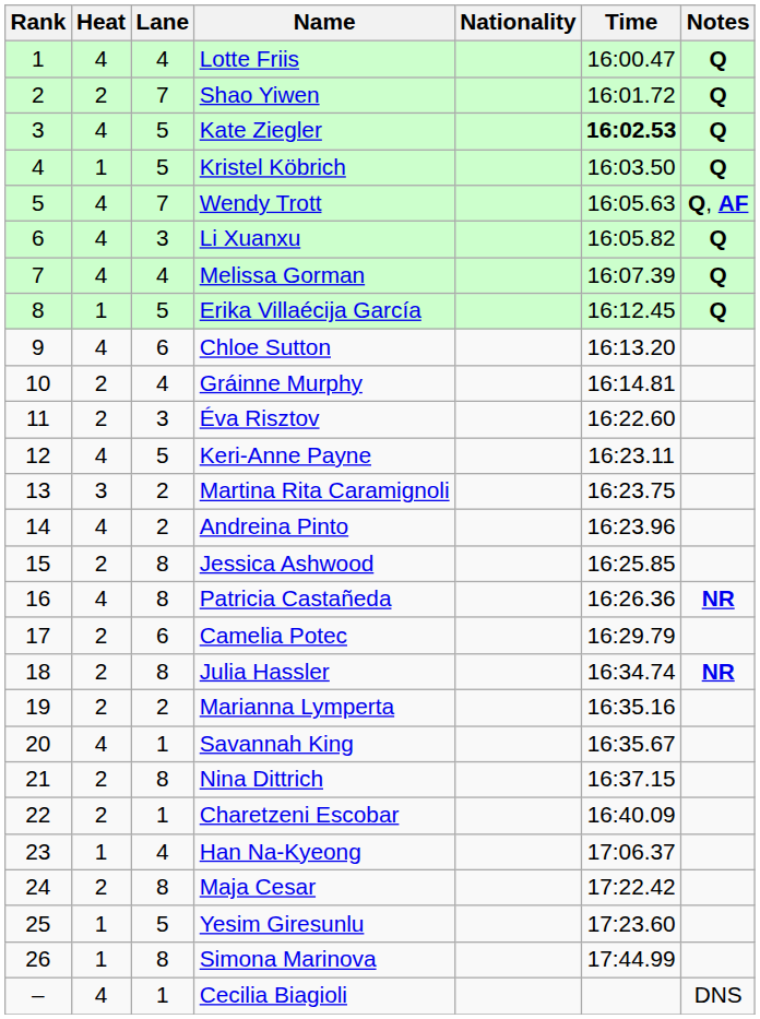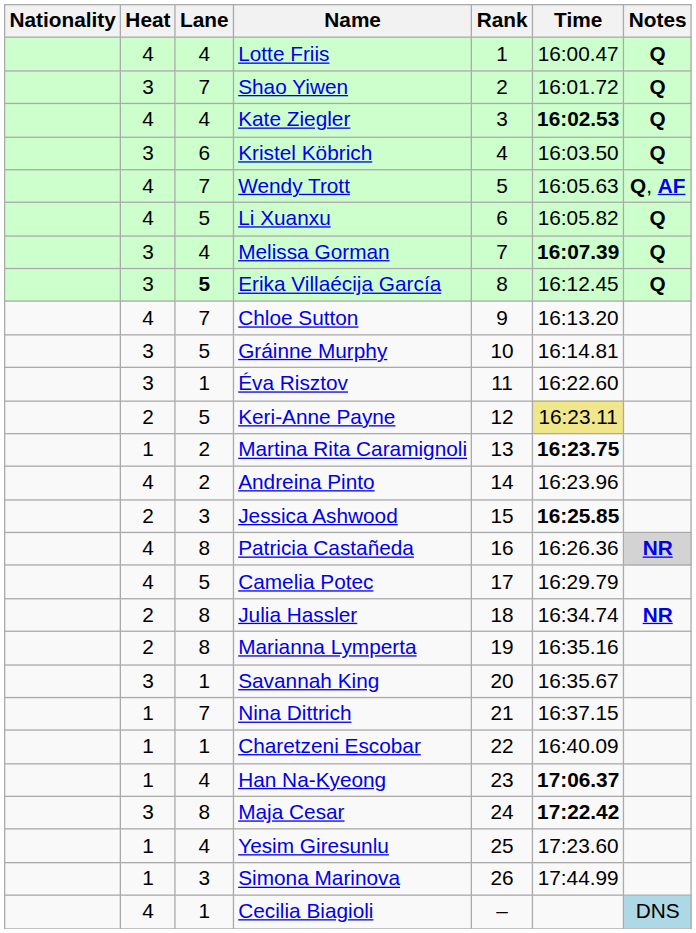columns swapped: Rank <-> Nationality
Shao Yiwen | Heat: 2 -> 3
Kate Ziegler | Lane: 5 -> 4
Kristel Köbrich | Heat: 1 -> 3
Kristel Köbrich | Lane: 5 -> 6
Li Xuanxu | Lane: 3 -> 5
Melissa Gorman | Heat: 4 -> 3
Melissa Gorman | Time: normal -> bold
Erika Villaécija García | Heat: 1 -> 3
Erika Villaécija García | Lane: normal -> bold
Chloe Sutton | Lane: 6 -> 7
Gráinne Murphy | Heat: 2 -> 3
Gráinne Murphy | Lane: 4 -> 5
Éva Risztov | Heat: 2 -> 3
Éva Risztov | Lane: 3 -> 1
Keri-Anne Payne | Heat: 4 -> 2
Keri-Anne Payne | Time: no background -> khaki background
Martina Rita Caramignoli | Heat: 3 -> 1
Martina Rita Caramignoli | Time: normal -> bold
Jessica Ashwood | Lane: 8 -> 3
Jessica Ashwood | Time: normal -> bold
Patricia Castañeda | Notes: no background -> lightgrey background
Camelia Potec | Heat: 2 -> 4
Camelia Potec | Lane: 6 -> 5
Marianna Lymperta | Lane: 2 -> 8
Savannah King | Heat: 4 -> 3
Nina Dittrich | Heat: 2 -> 1
Nina Dittrich | Lane: 8 -> 7
Charetzeni Escobar | Heat: 2 -> 1
Han Na-Kyeong | Time: normal -> bold
Maja Cesar | Heat: 2 -> 3
Maja Cesar | Time: normal -> bold
Yesim Giresunlu | Lane: 5 -> 4
Simona Marinova | Lane: 8 -> 3
Cecilia Biagioli | Notes: no background -> lightblue background
